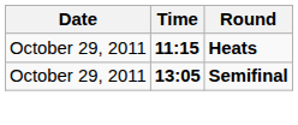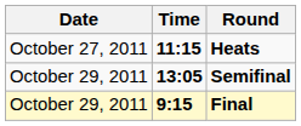Heats | Date: October 29, 2011 -> October 27, 2011
+ row: October 29, 2011 | 9:15 | Final
